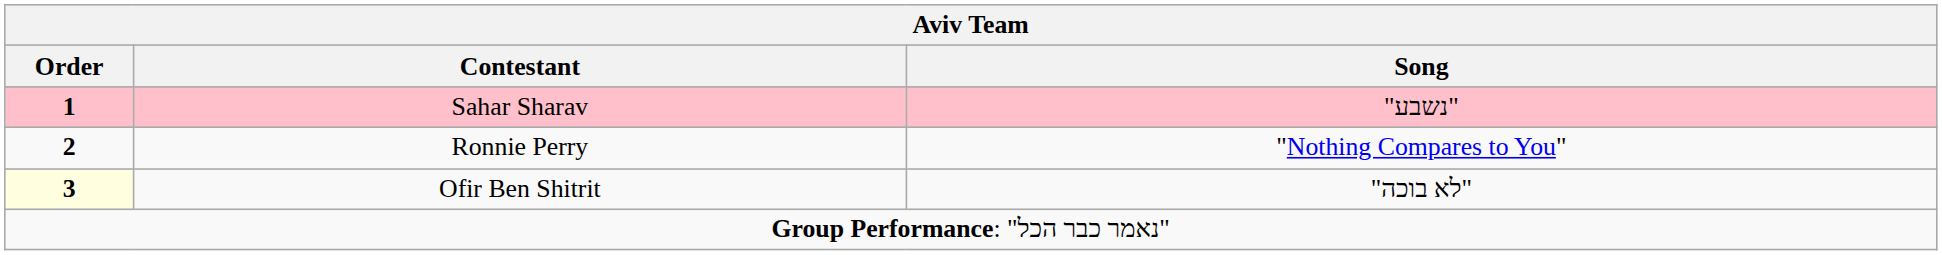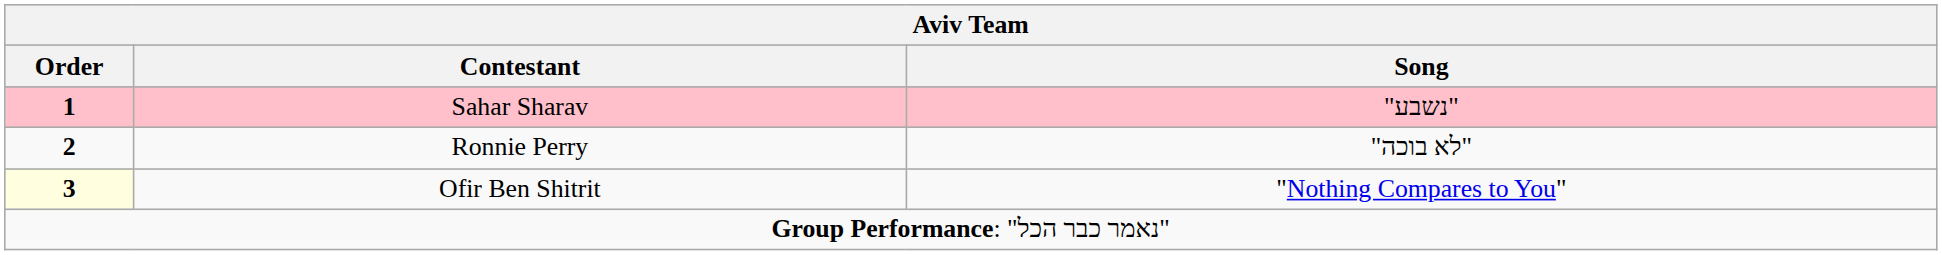Ronnie Perry | Song: "Nothing Compares to You" -> "לא בוכה"
Ofir Ben Shitrit | Song: "לא בוכה" -> "Nothing Compares to You"
